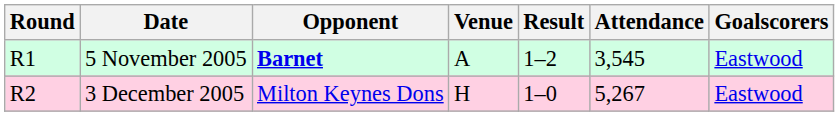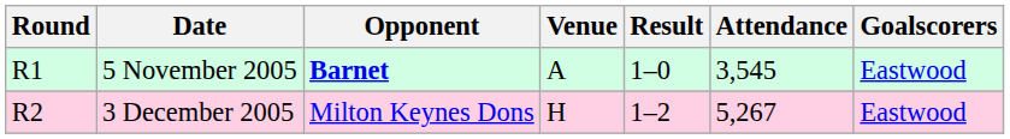5 November 2005 | Result: 1–2 -> 1–0
3 December 2005 | Result: 1–0 -> 1–2
